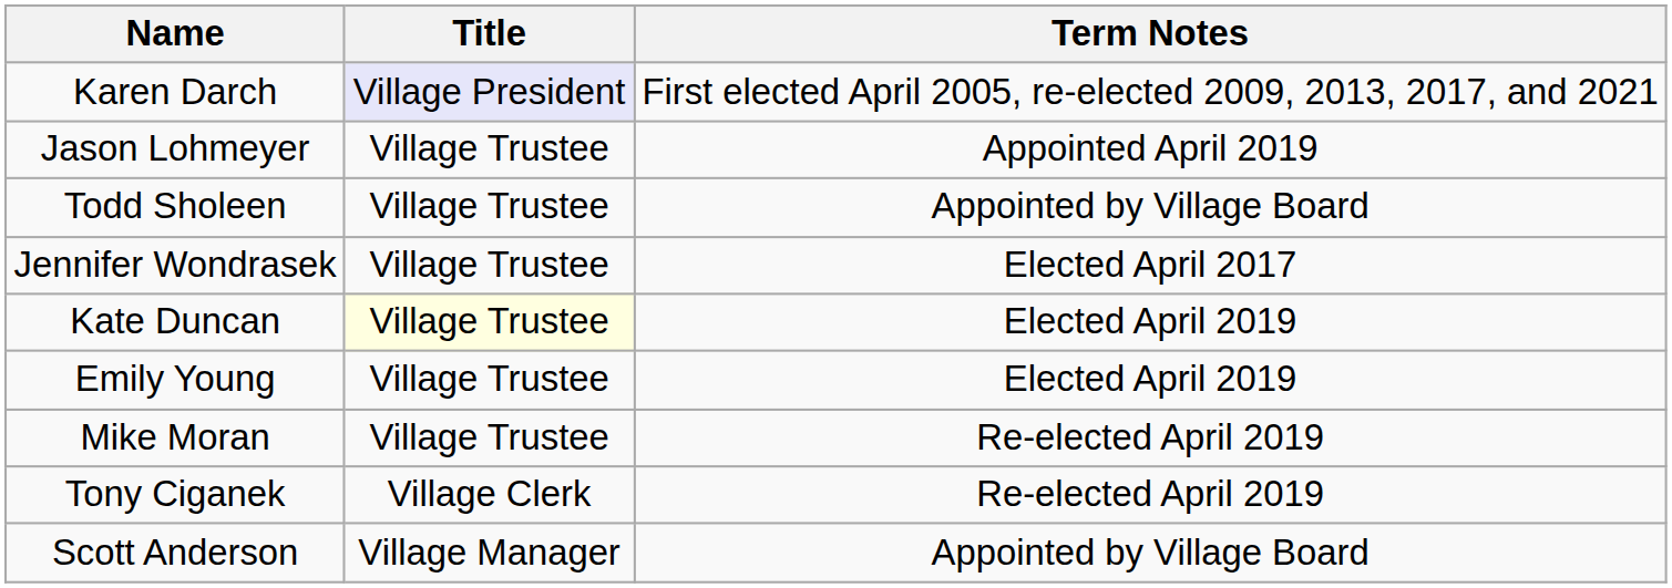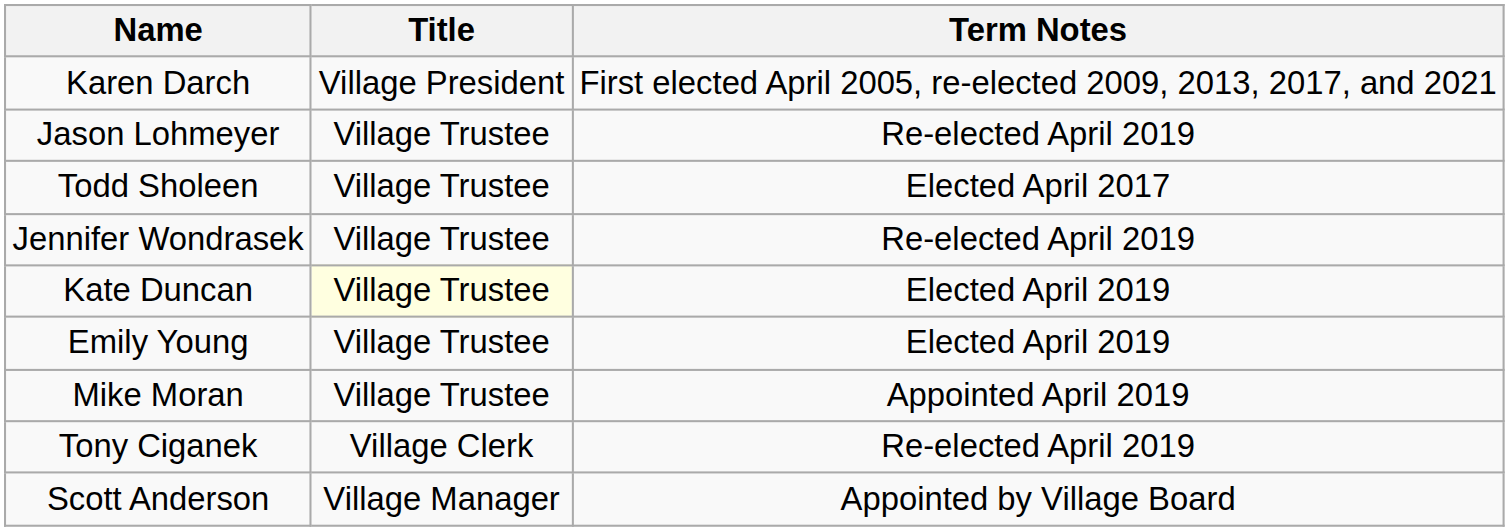Karen Darch | Title: lavender background -> no background
Jason Lohmeyer | Term Notes: Appointed April 2019 -> Re-elected April 2019
Todd Sholeen | Term Notes: Appointed by Village Board -> Elected April 2017
Jennifer Wondrasek | Term Notes: Elected April 2017 -> Re-elected April 2019
Mike Moran | Term Notes: Re-elected April 2019 -> Appointed April 2019
